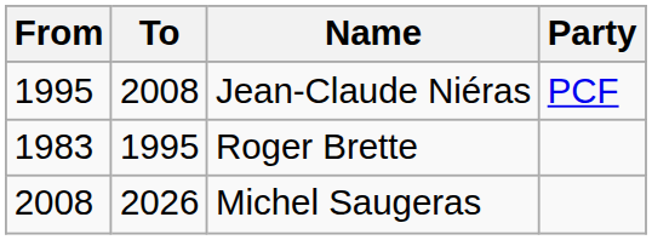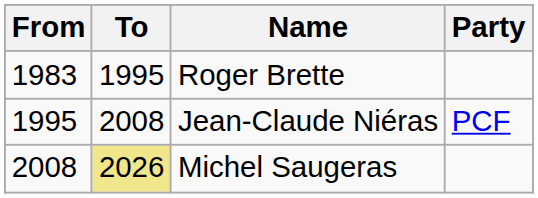rows swapped: Roger Brette <-> Jean-Claude Niéras
Michel Saugeras | To: no background -> khaki background
